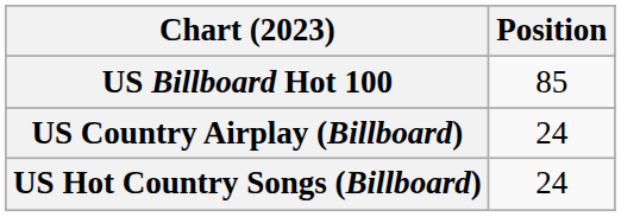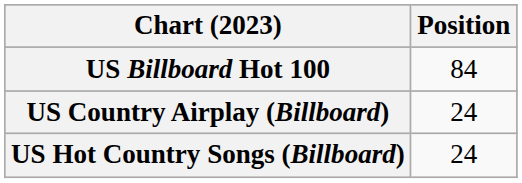US Billboard Hot 100 | Position: 85 -> 84
